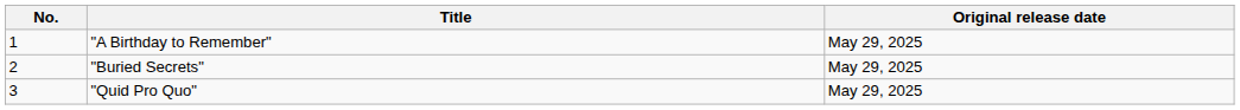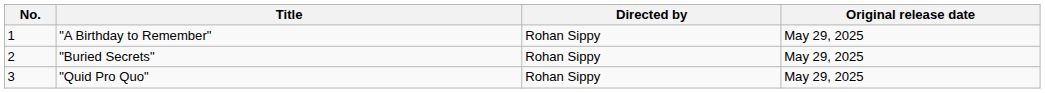+ column: Directed by | Rohan Sippy | Rohan Sippy | Rohan Sippy
